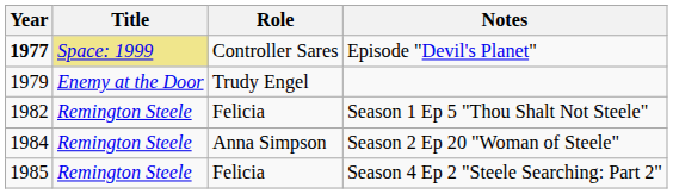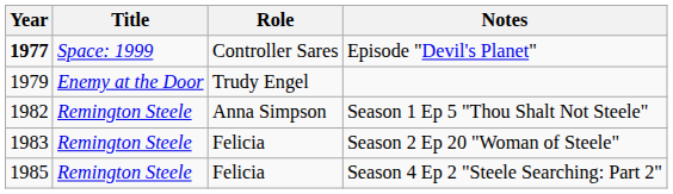Episode "Devil's Planet" | Title: khaki background -> no background
Season 1 Ep 5 "Thou Shalt Not Steele" | Role: Felicia -> Anna Simpson
Season 2 Ep 20 "Woman of Steele" | Year: 1984 -> 1983
Season 2 Ep 20 "Woman of Steele" | Role: Anna Simpson -> Felicia
